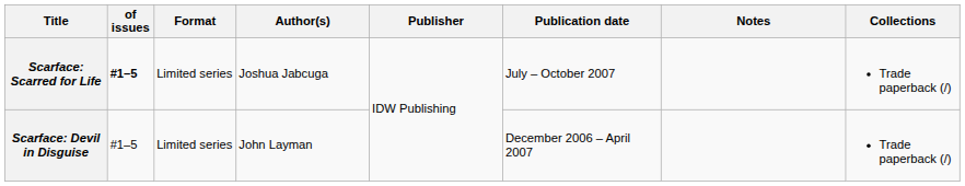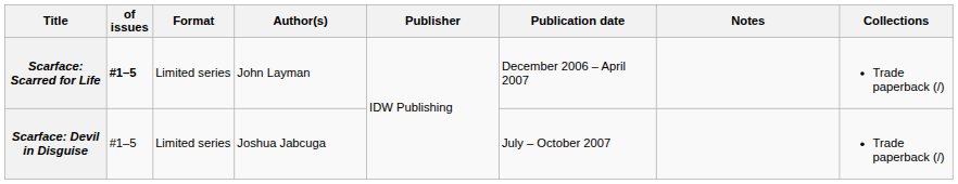Scarface: Scarred for Life | Author(s): Joshua Jabcuga -> John Layman
Scarface: Scarred for Life | Publication date: July – October 2007 -> December 2006 – April 2007
Scarface: Devil in Disguise | Author(s): John Layman -> Joshua Jabcuga
Scarface: Devil in Disguise | Publication date: December 2006 – April 2007 -> July – October 2007
